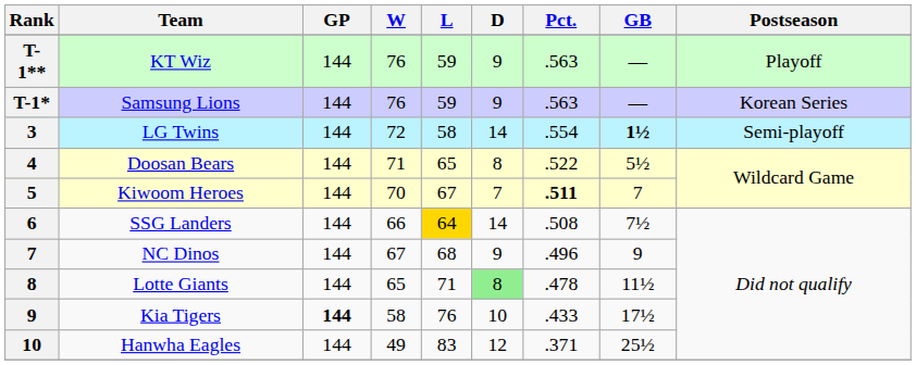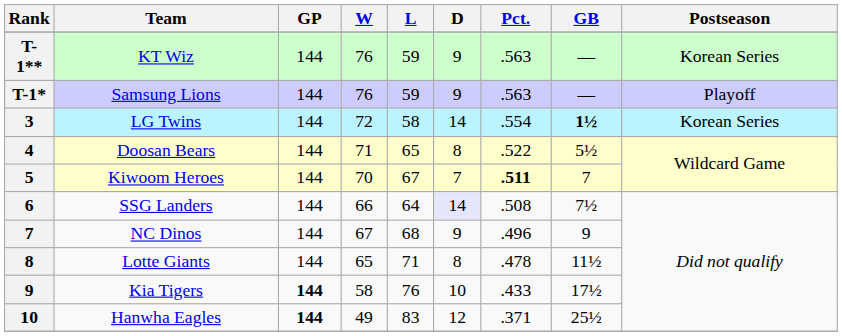KT Wiz | Postseason: Playoff -> Korean Series
Samsung Lions | Postseason: Korean Series -> Playoff
LG Twins | Postseason: Semi-playoff -> Korean Series
SSG Landers | L: gold background -> no background
SSG Landers | D: no background -> lavender background
Lotte Giants | D: lightgreen background -> no background
Hanwha Eagles | GP: normal -> bold
